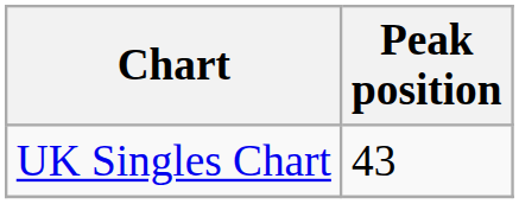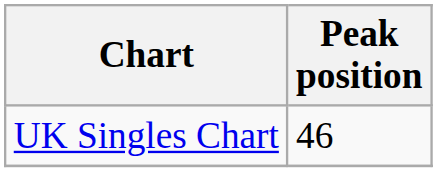UK Singles Chart | Peak position: 43 -> 46
